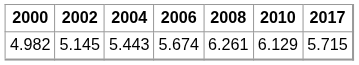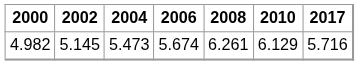4.982 | 2004: 5.443 -> 5.473
4.982 | 2017: 5.715 -> 5.716
